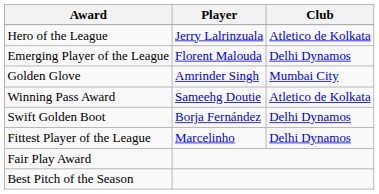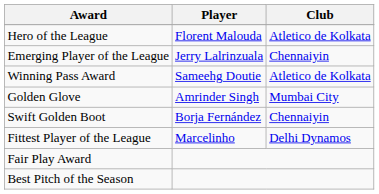Hero of the League | Player: Jerry Lalrinzuala -> Florent Malouda
Emerging Player of the League | Player: Florent Malouda -> Jerry Lalrinzuala
Emerging Player of the League | Club: Delhi Dynamos -> Chennaiyin
rows swapped: Golden Glove <-> Winning Pass Award
Swift Golden Boot | Club: Delhi Dynamos -> Chennaiyin
